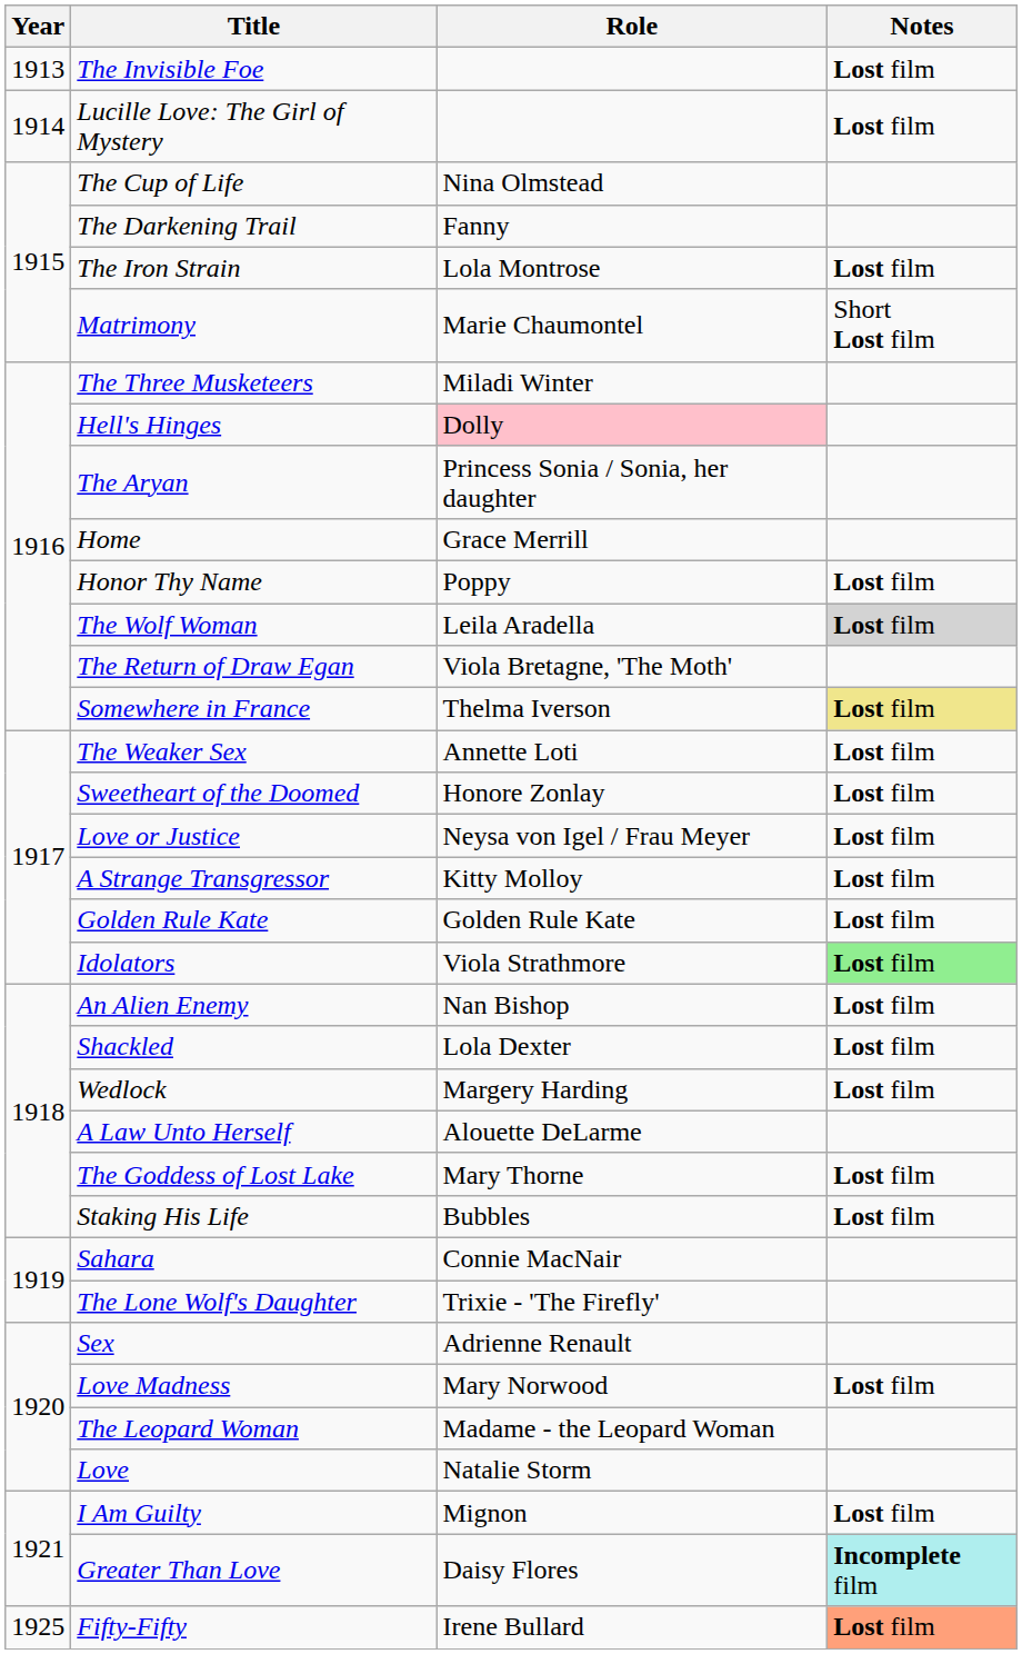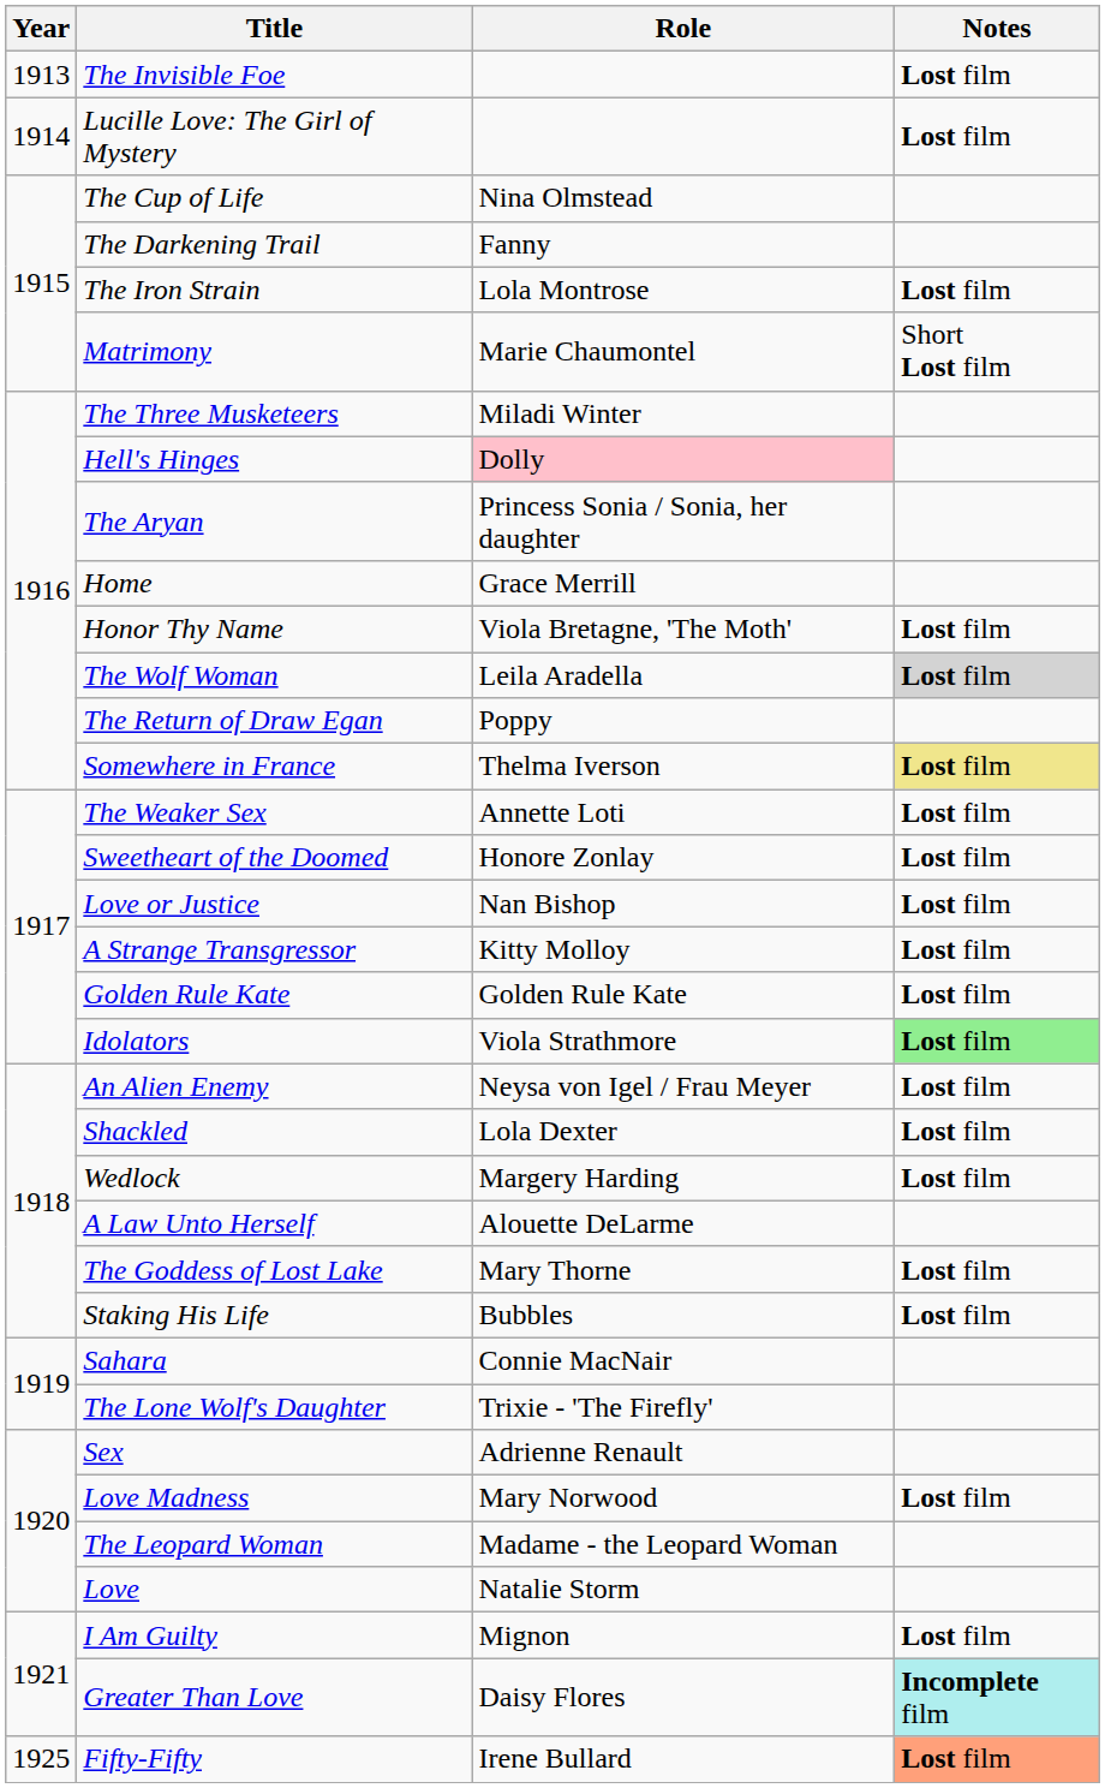Honor Thy Name | Role: Poppy -> Viola Bretagne, 'The Moth'
The Return of Draw Egan | Role: Viola Bretagne, 'The Moth' -> Poppy
Love or Justice | Role: Neysa von Igel / Frau Meyer -> Nan Bishop
An Alien Enemy | Role: Nan Bishop -> Neysa von Igel / Frau Meyer
